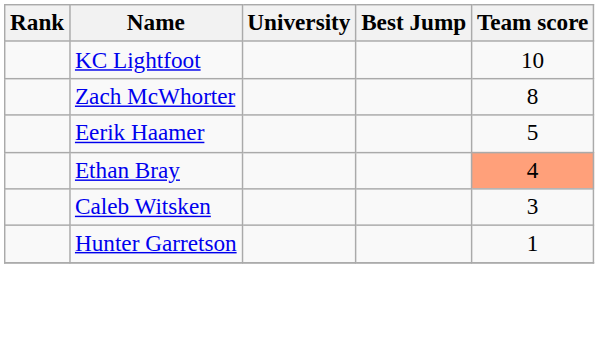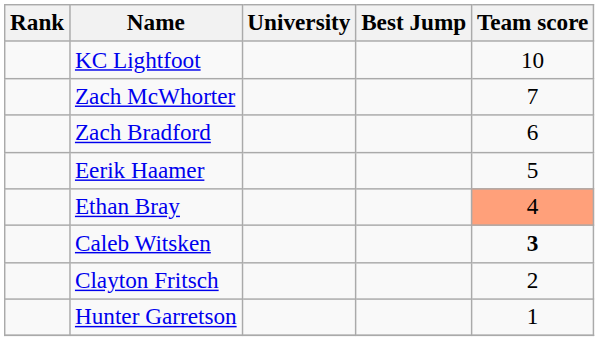Zach McWhorter | Team score: 8 -> 7
+ row: Zach Bradford | 6
Caleb Witsken | Team score: normal -> bold
+ row: Clayton Fritsch | 2
